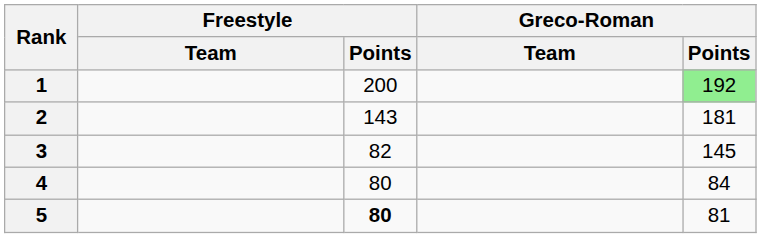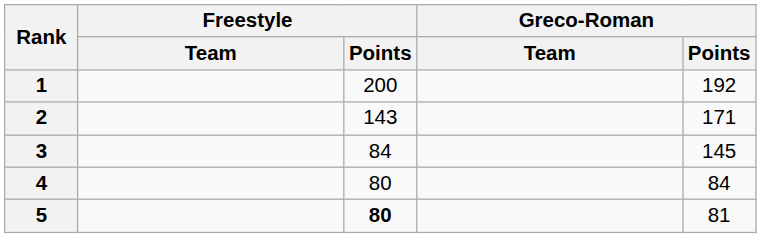1 | Greco-Roman / Points: lightgreen background -> no background
2 | Greco-Roman / Points: 181 -> 171
3 | Freestyle / Points: 82 -> 84
